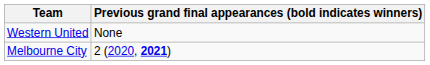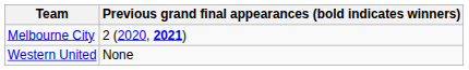rows swapped: Melbourne City <-> Western United
